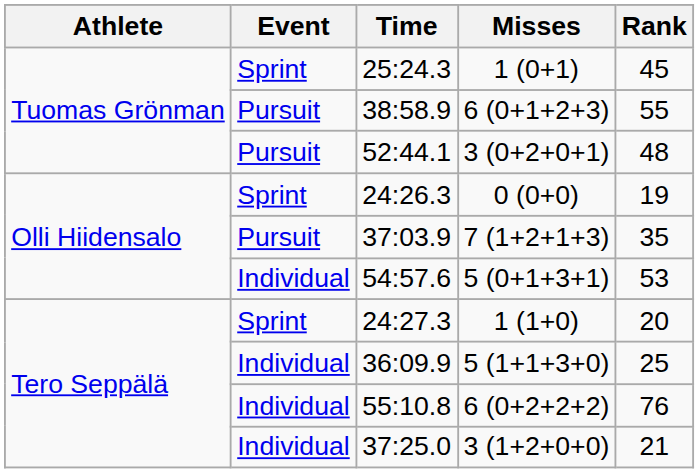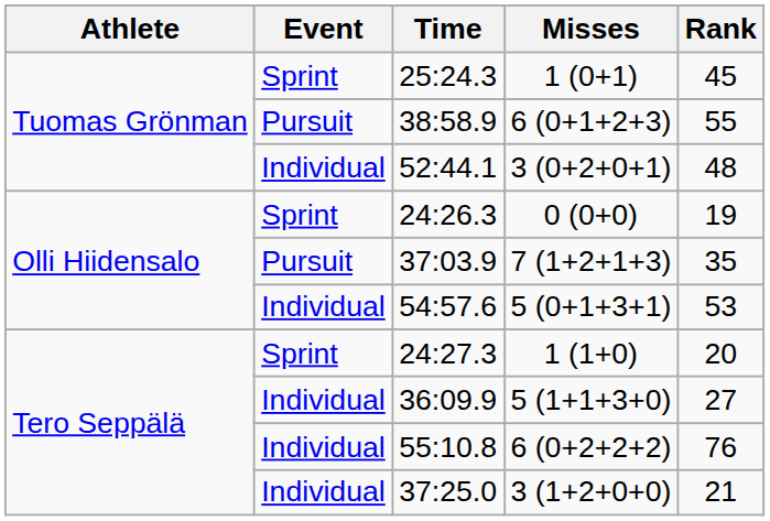52:44.1 | Event: Pursuit -> Individual
36:09.9 | Rank: 25 -> 27
